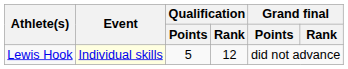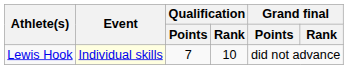Lewis Hook | Qualification / Points: 5 -> 7
Lewis Hook | Qualification / Rank: 12 -> 10
